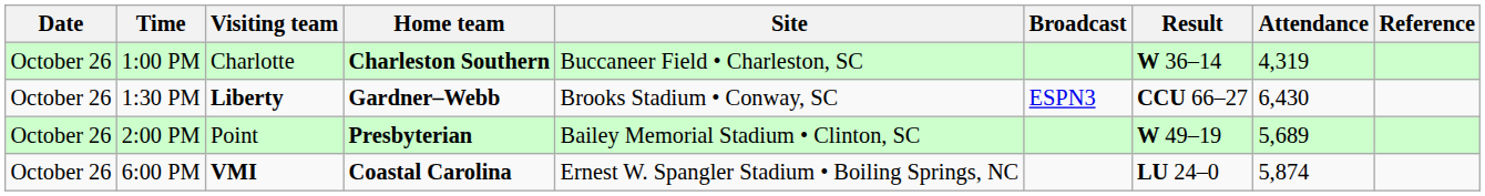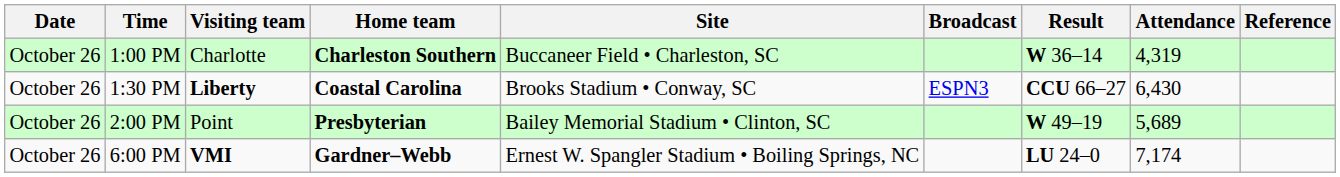1:30 PM | Home team: Gardner–Webb -> Coastal Carolina
6:00 PM | Home team: Coastal Carolina -> Gardner–Webb
6:00 PM | Attendance: 5,874 -> 7,174
